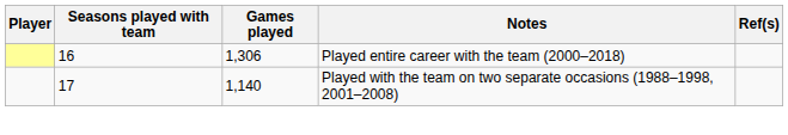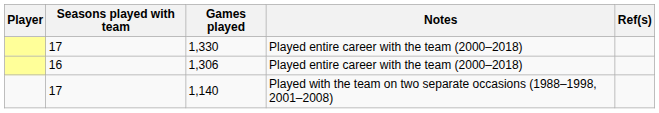+ row: 17 | 1,330 | Played entire career with the team (2000–2018)
